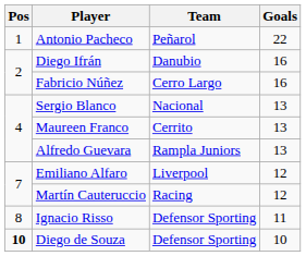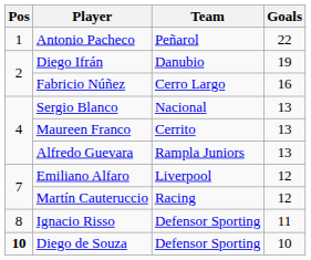Diego Ifrán | Goals: 16 -> 19
